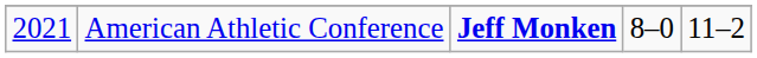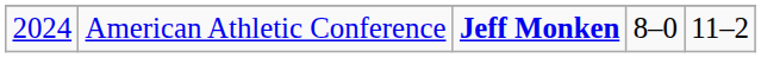American Athletic Conference | column 1: 2021 -> 2024
